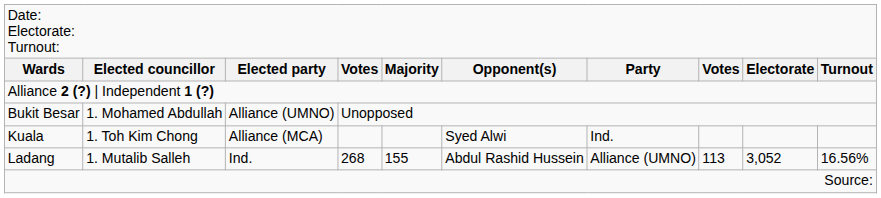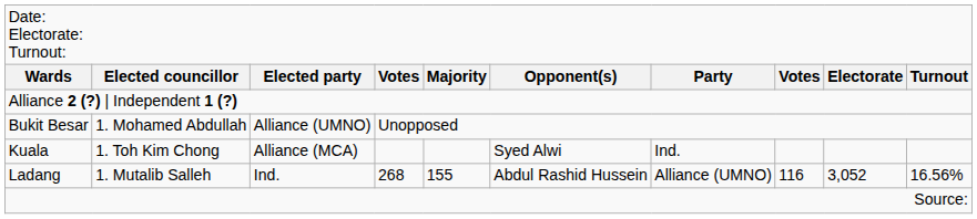Ladang | column 8: 113 -> 116
